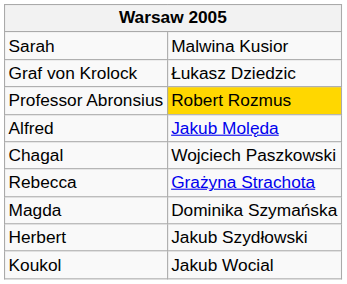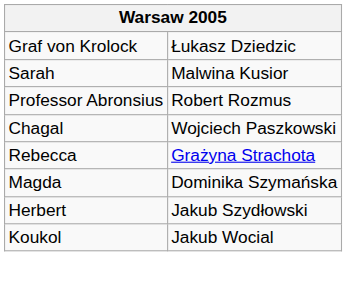rows swapped: Graf von Krolock <-> Sarah
Professor Abronsius | column 2: gold background -> no background
- row: Alfred | Jakub Molęda
